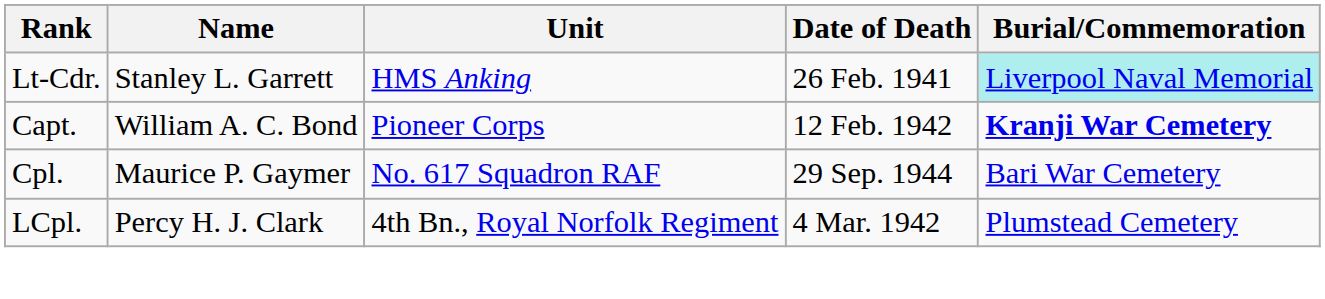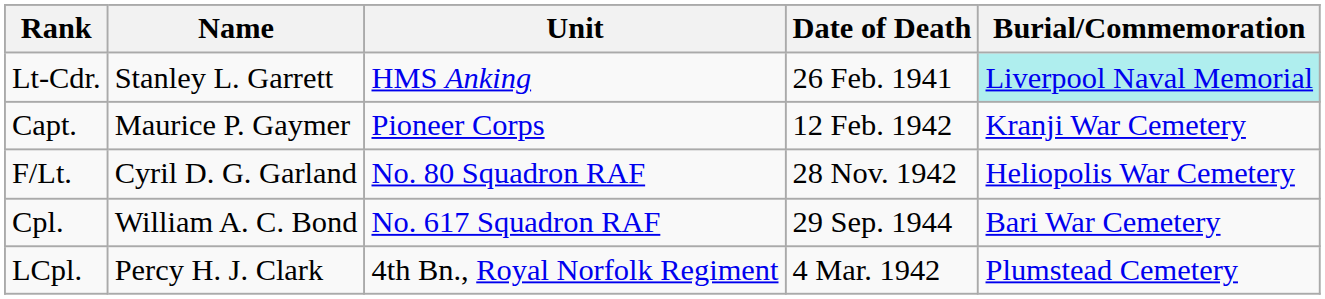Capt. | Name: William A. C. Bond -> Maurice P. Gaymer
Capt. | Burial/Commemoration: bold -> normal
+ row: F/Lt. | Cyril D. G. Garland | No. 80 Squadron RAF | 28 Nov. 1942 | Heliopolis War Cemetery
Cpl. | Name: Maurice P. Gaymer -> William A. C. Bond
